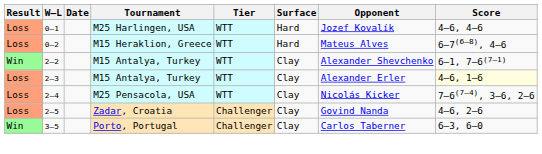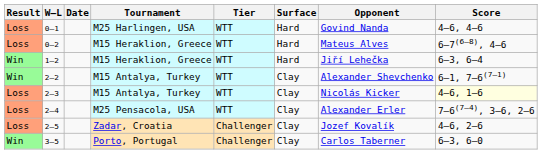0–1 | Opponent: Jozef Kovalík -> Govind Nanda
+ row: Win | 1–2 | M15 Heraklion, Greece | WTT | Hard | Jiří Lehečka | 6–3, 6–4
2–3 | Opponent: Alexander Erler -> Nicolás Kicker
2–4 | Opponent: Nicolás Kicker -> Alexander Erler
2–5 | Opponent: Govind Nanda -> Jozef Kovalík
